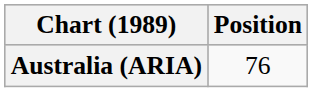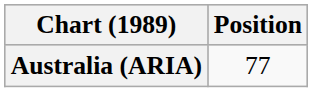Australia (ARIA) | Position: 76 -> 77
